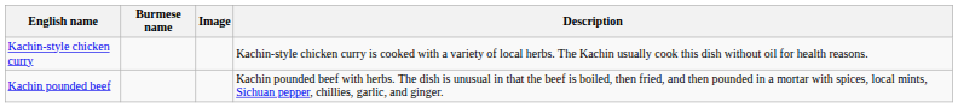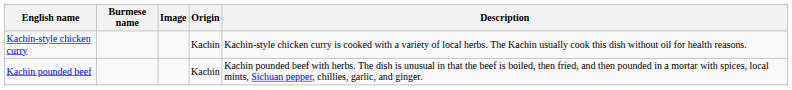+ column: Origin | Kachin | Kachin
